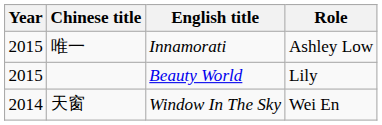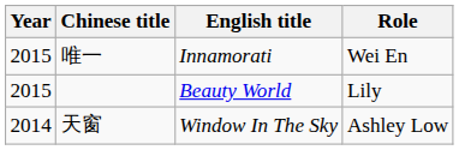唯一 | Role: Ashley Low -> Wei En
天窗 | Role: Wei En -> Ashley Low
